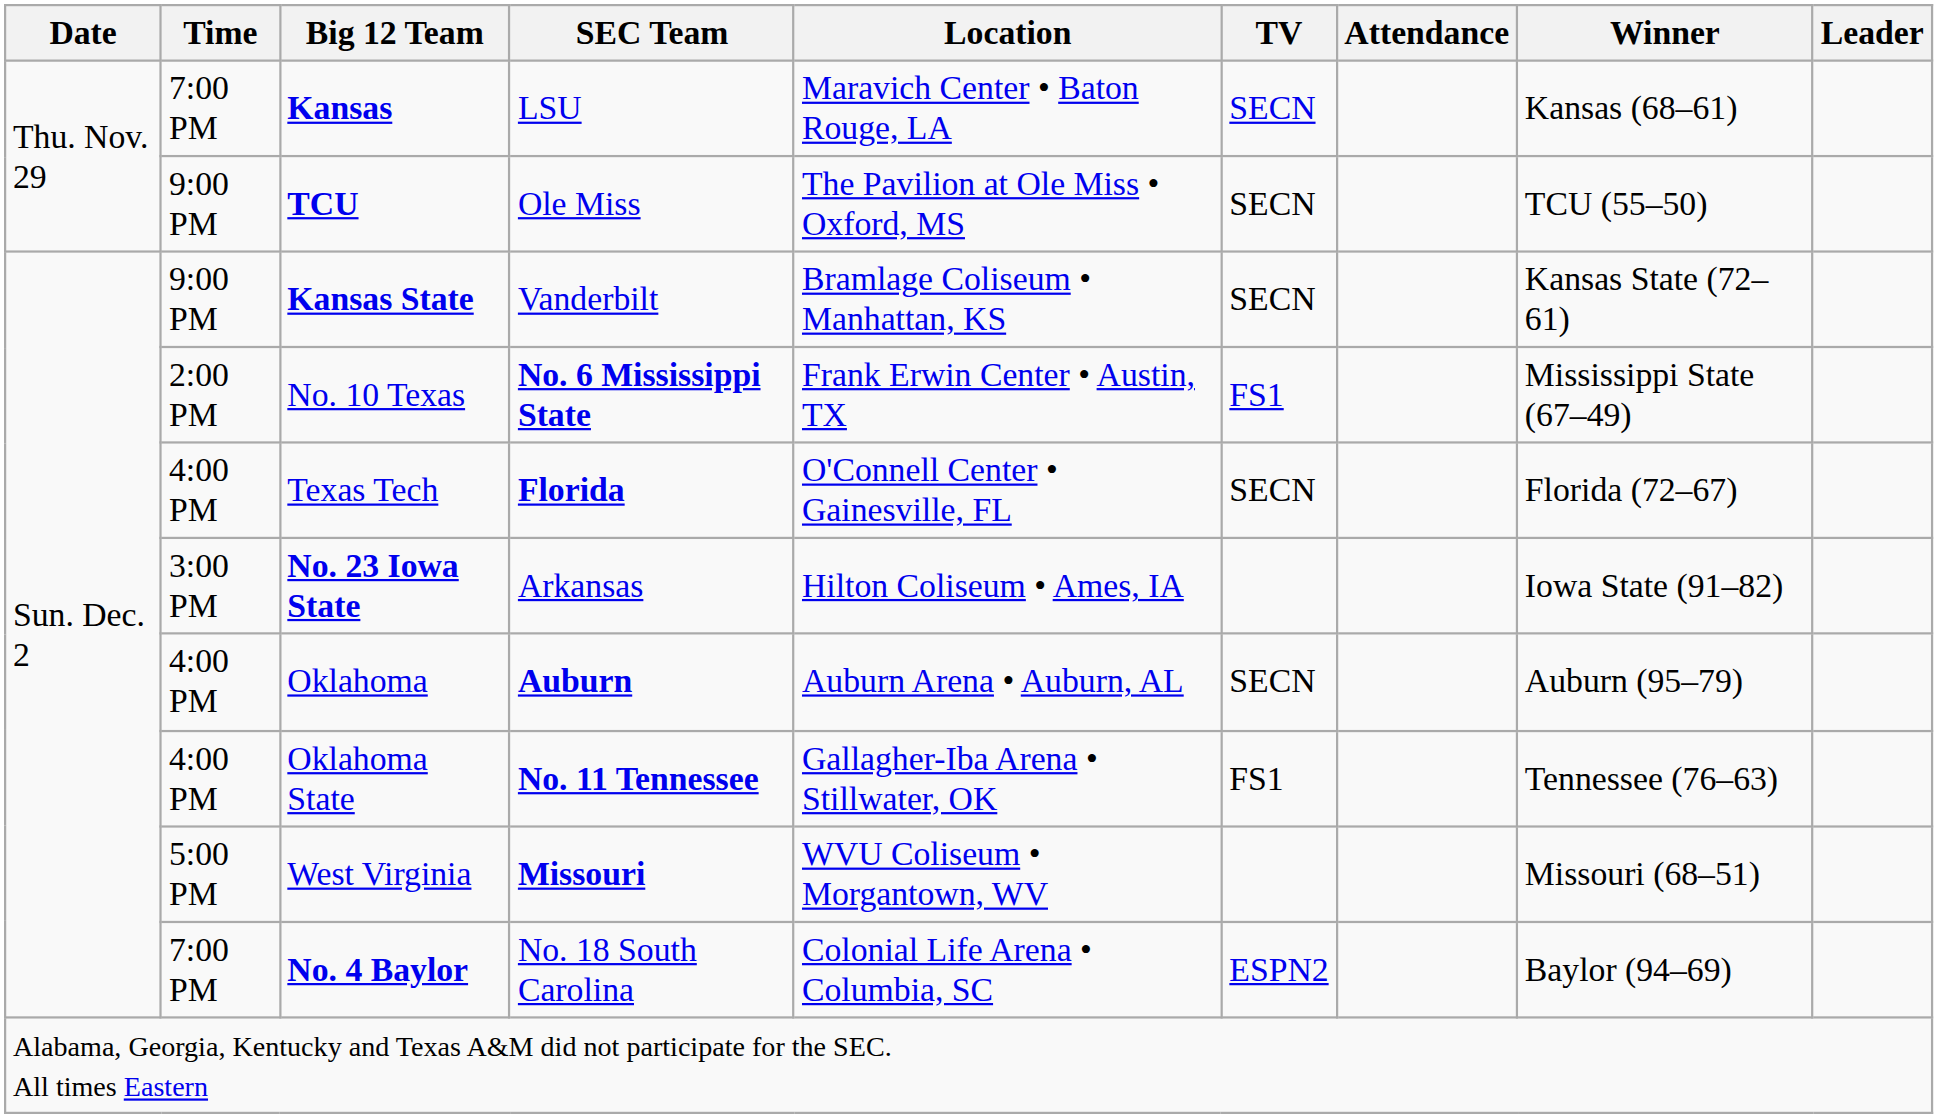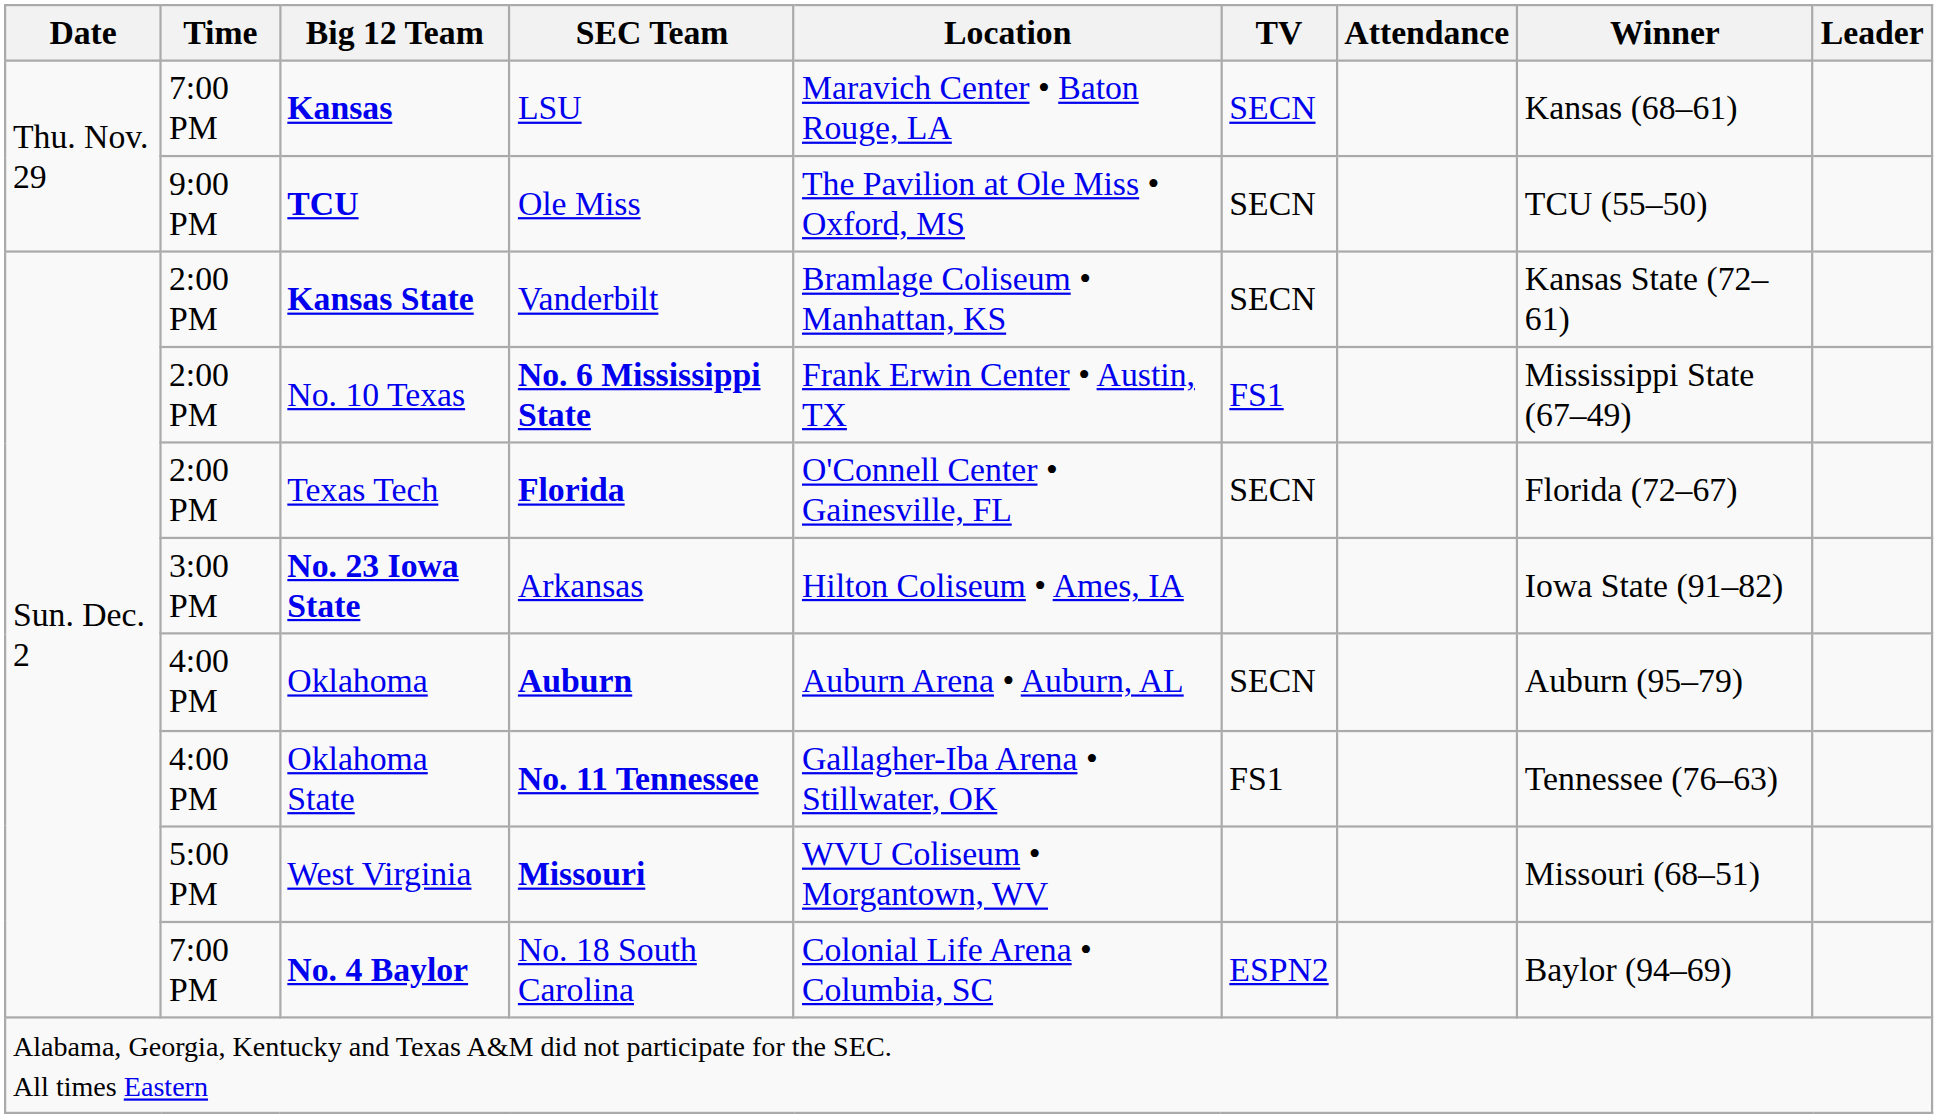Kansas State | Time: 9:00 PM -> 2:00 PM
Texas Tech | Time: 4:00 PM -> 2:00 PM
